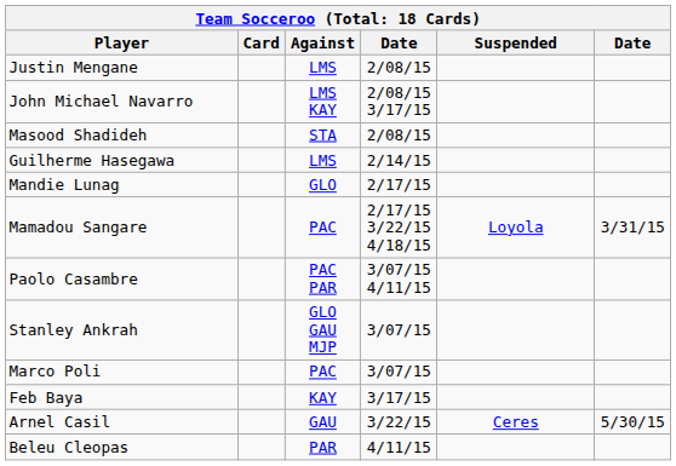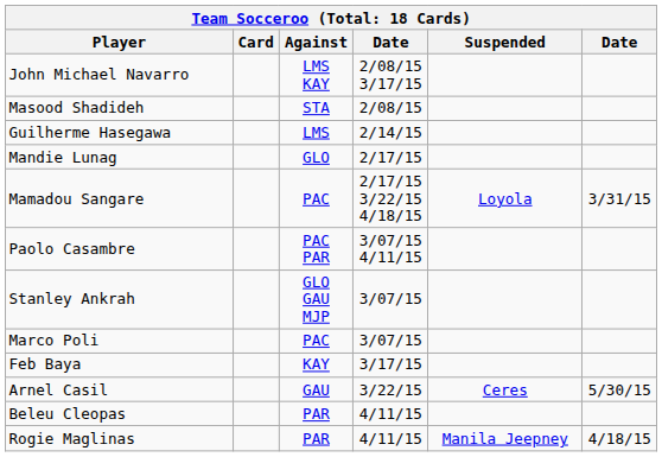- row: Justin Mengane | LMS | 2/08/15
+ row: Rogie Maglinas | PAR | 4/11/15 | Manila Jeepney | 4/18/15
